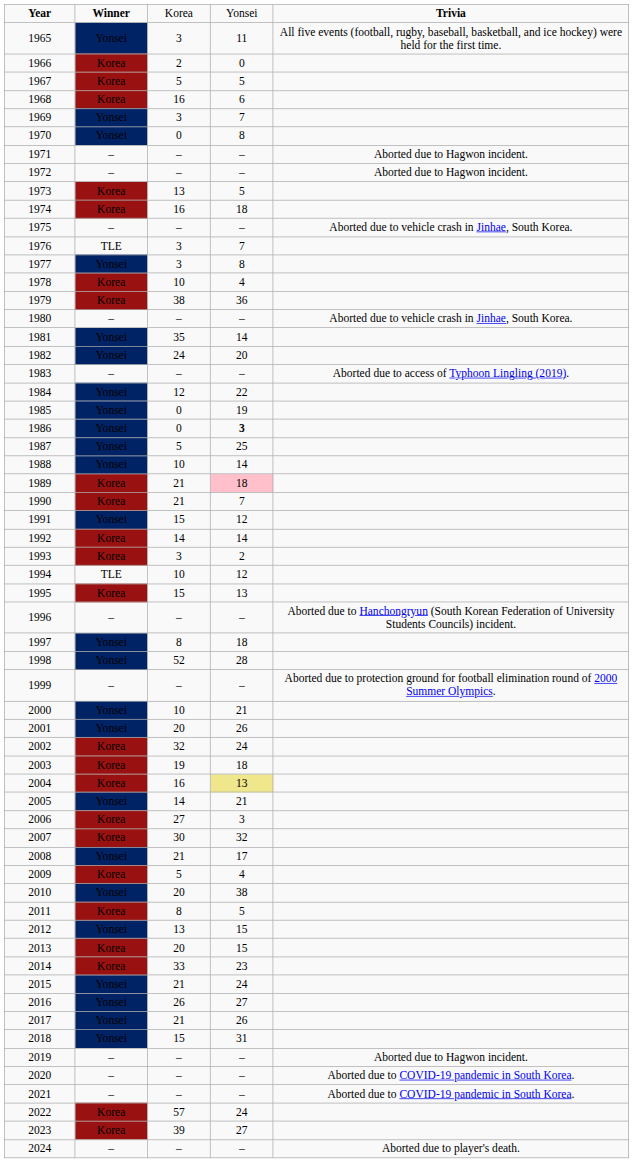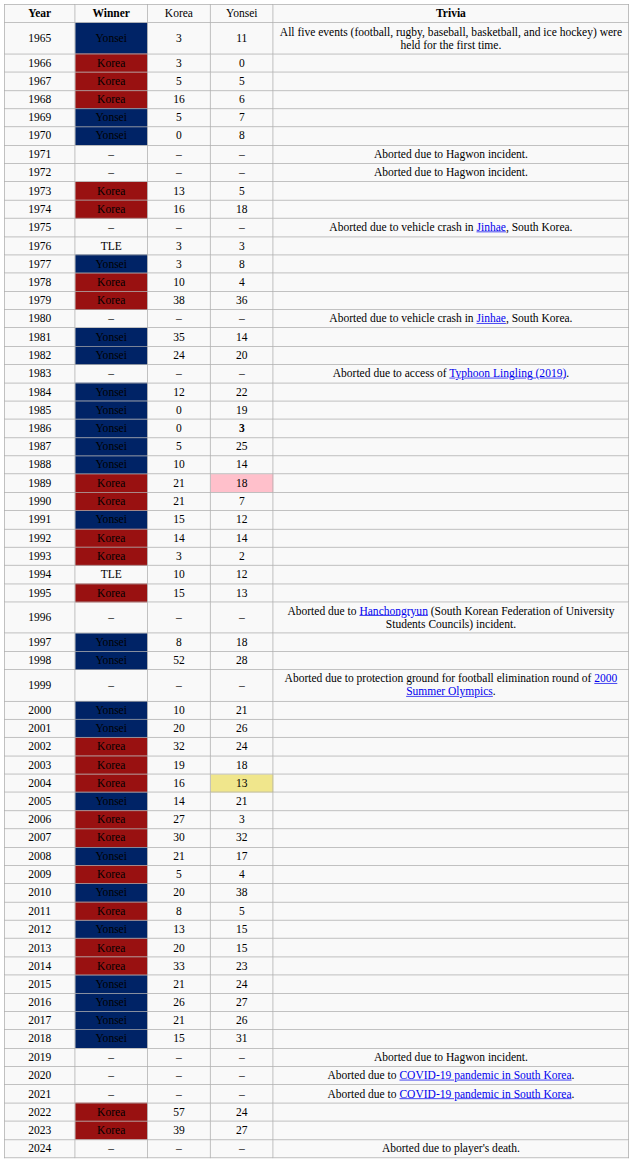1966 | column 3: 2 -> 3
1969 | column 3: 3 -> 5
1976 | column 4: 7 -> 3
